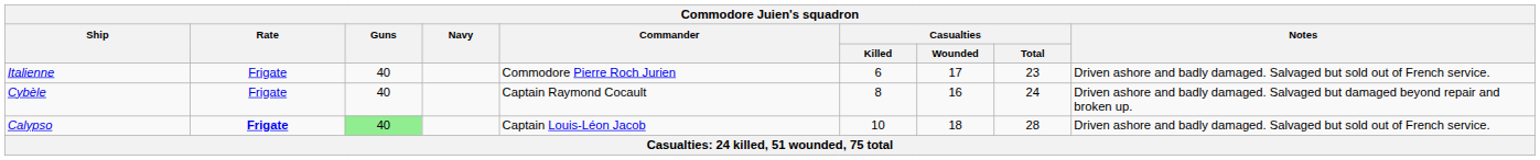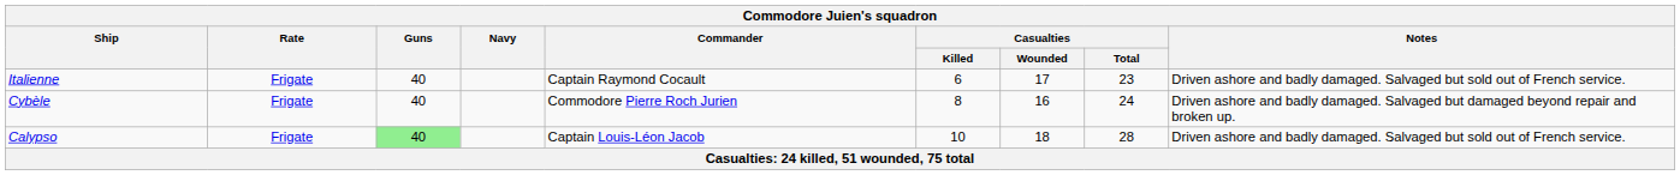Italienne | Commander: Commodore Pierre Roch Jurien -> Captain Raymond Cocault
Cybèle | Commander: Captain Raymond Cocault -> Commodore Pierre Roch Jurien
Calypso | Rate: bold -> normal
